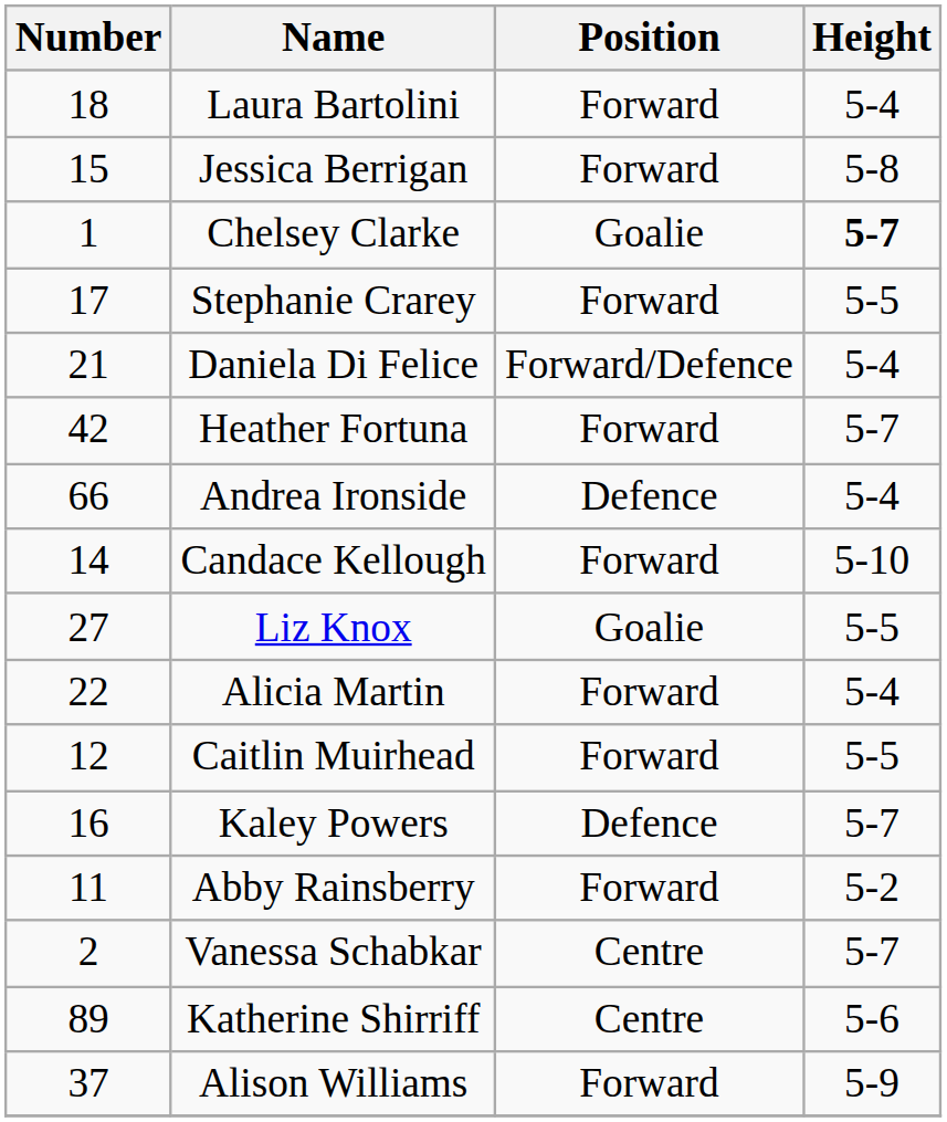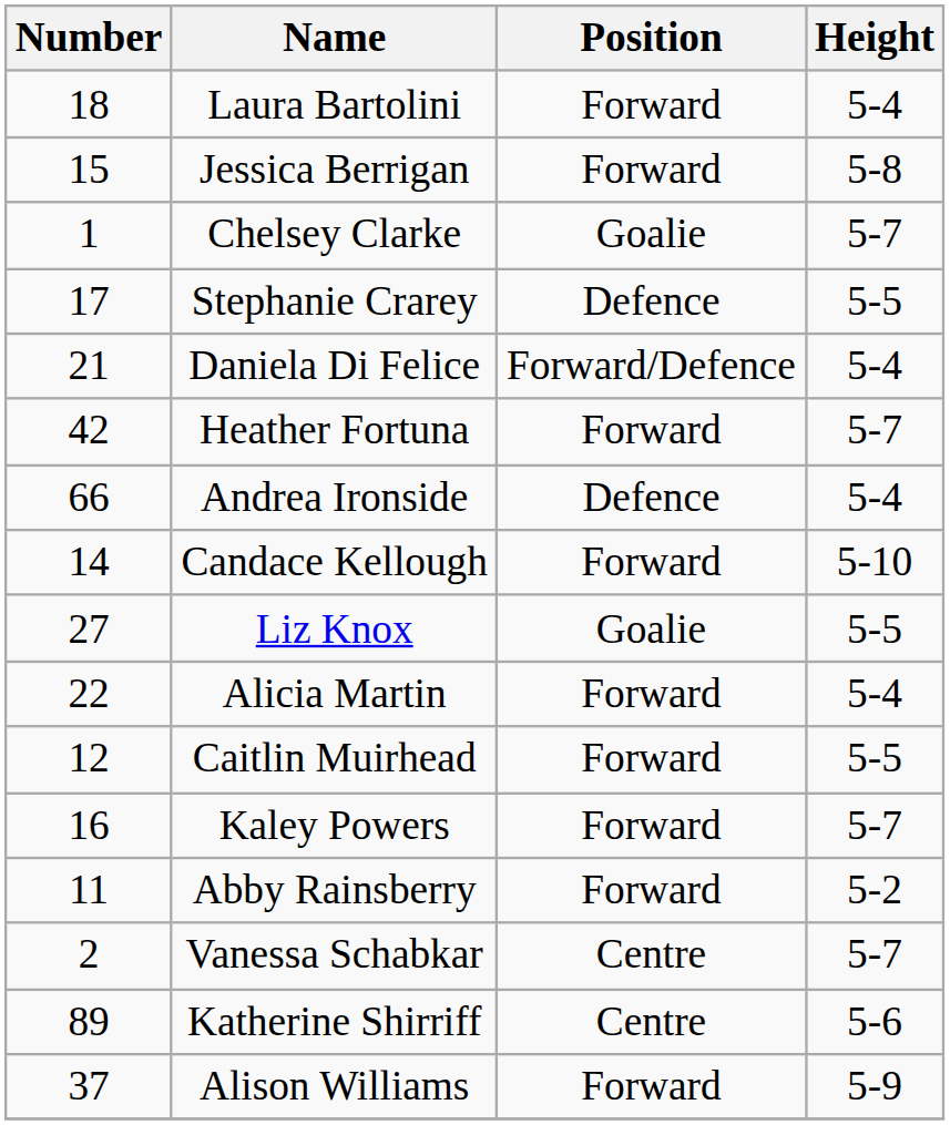Chelsey Clarke | Height: bold -> normal
Stephanie Crarey | Position: Forward -> Defence
Kaley Powers | Position: Defence -> Forward
